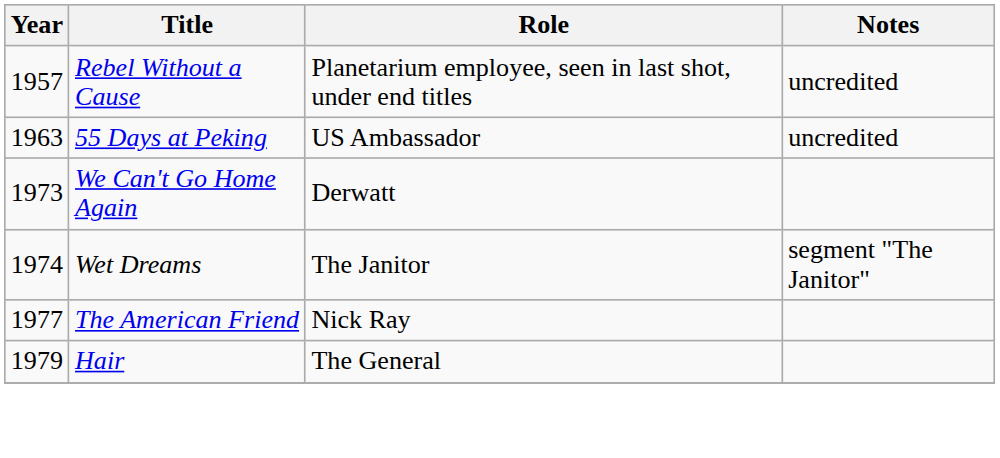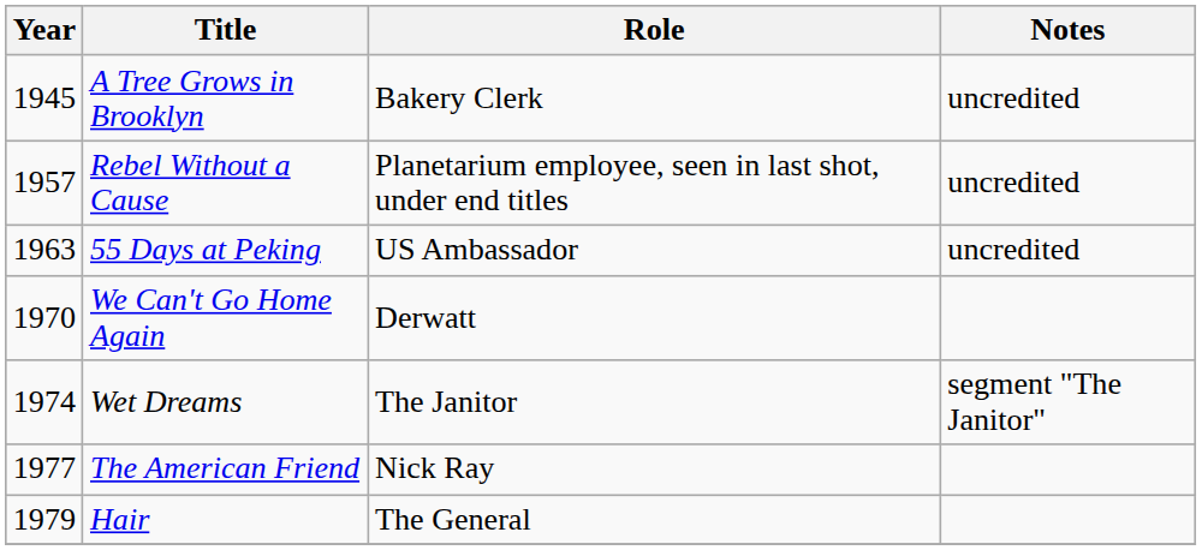+ row: 1945 | A Tree Grows in Brooklyn | Bakery Clerk | uncredited
We Can't Go Home Again | Year: 1973 -> 1970
